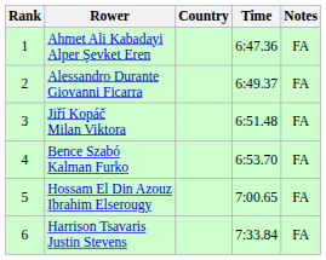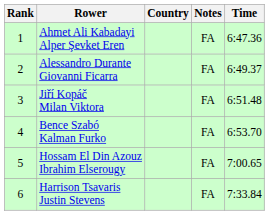columns swapped: Time <-> Notes
